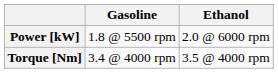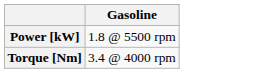- column: Ethanol | 2.0 @ 6000 rpm | 3.5 @ 4000 rpm
